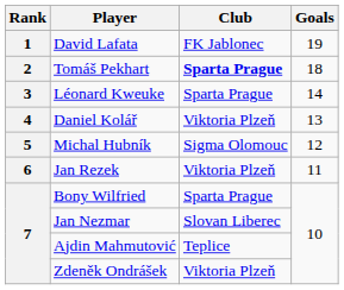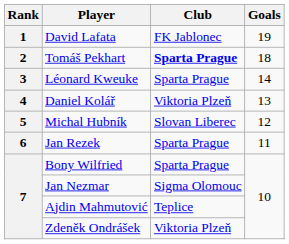Michal Hubník | Club: Sigma Olomouc -> Slovan Liberec
Jan Rezek | Club: Viktoria Plzeň -> Sparta Prague
Jan Nezmar | Club: Slovan Liberec -> Sigma Olomouc
